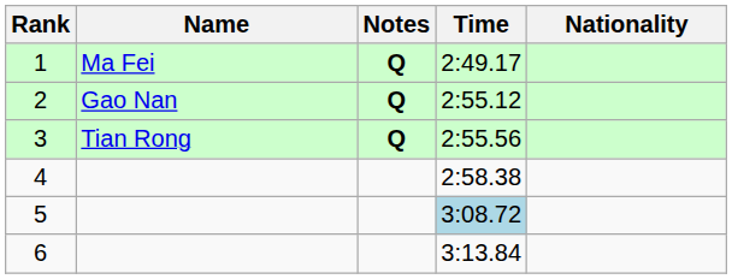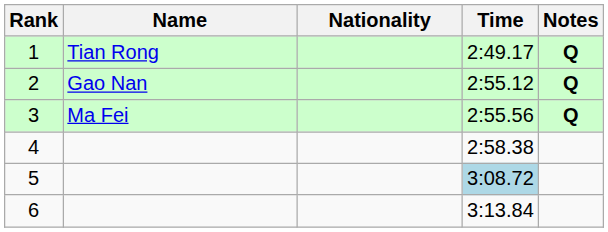columns swapped: Nationality <-> Notes
1 | Name: Ma Fei -> Tian Rong
3 | Name: Tian Rong -> Ma Fei
